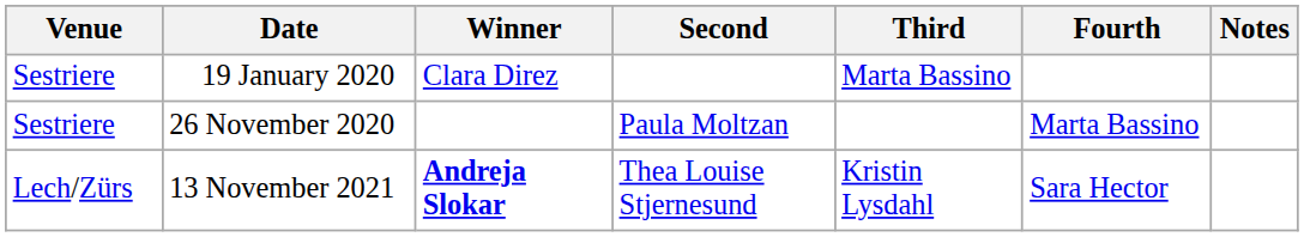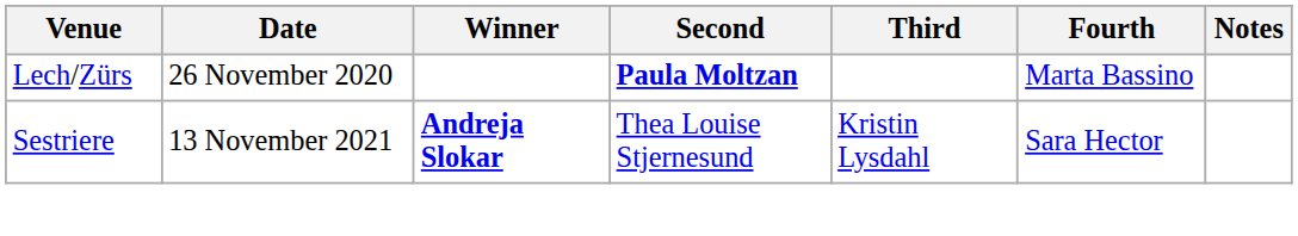- row: Sestriere | 19 January 2020 | Clara Direz | Marta Bassino
26 November 2020 | Venue: Sestriere -> Lech/Zürs
26 November 2020 | Second: normal -> bold
13 November 2021 | Venue: Lech/Zürs -> Sestriere
